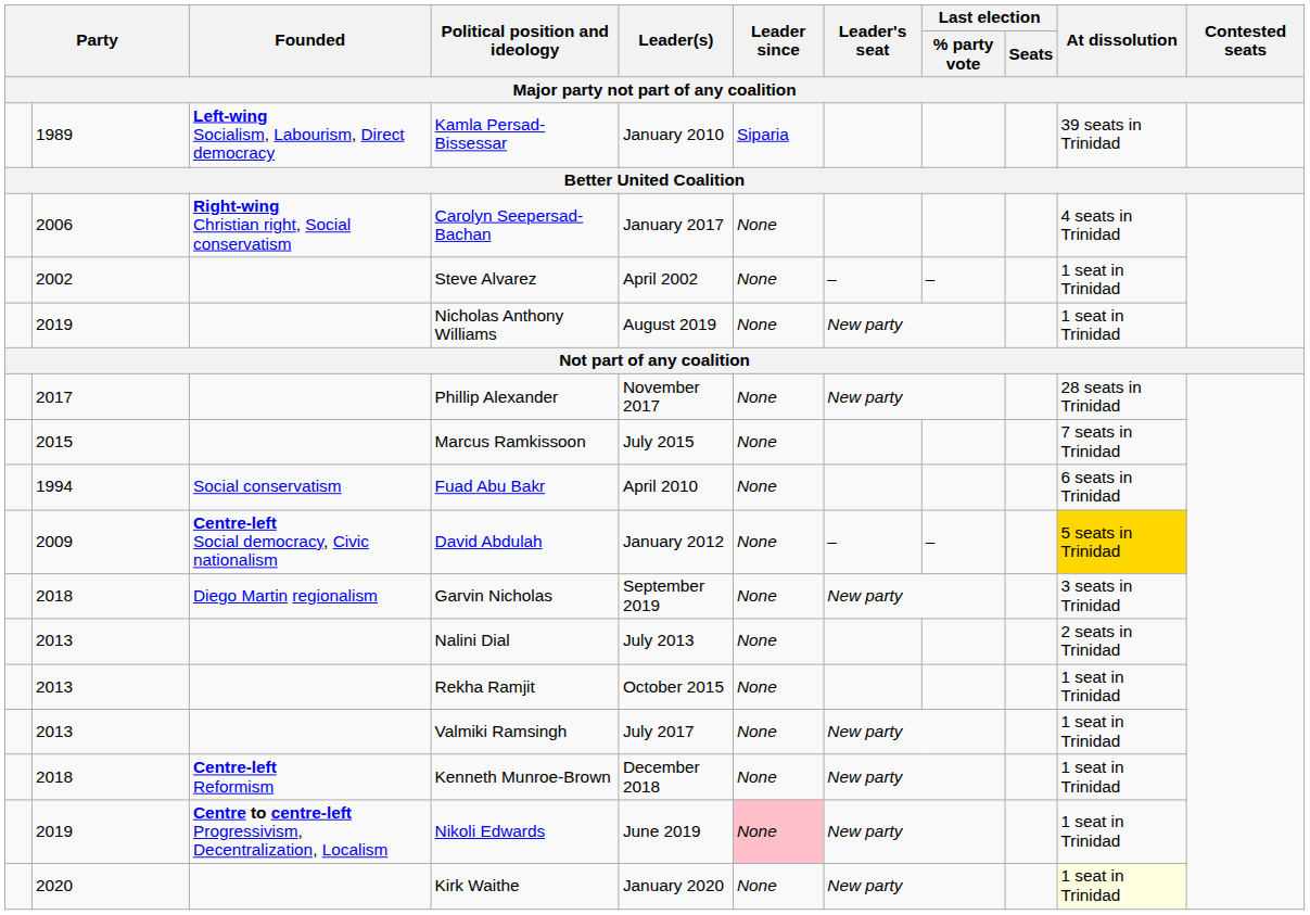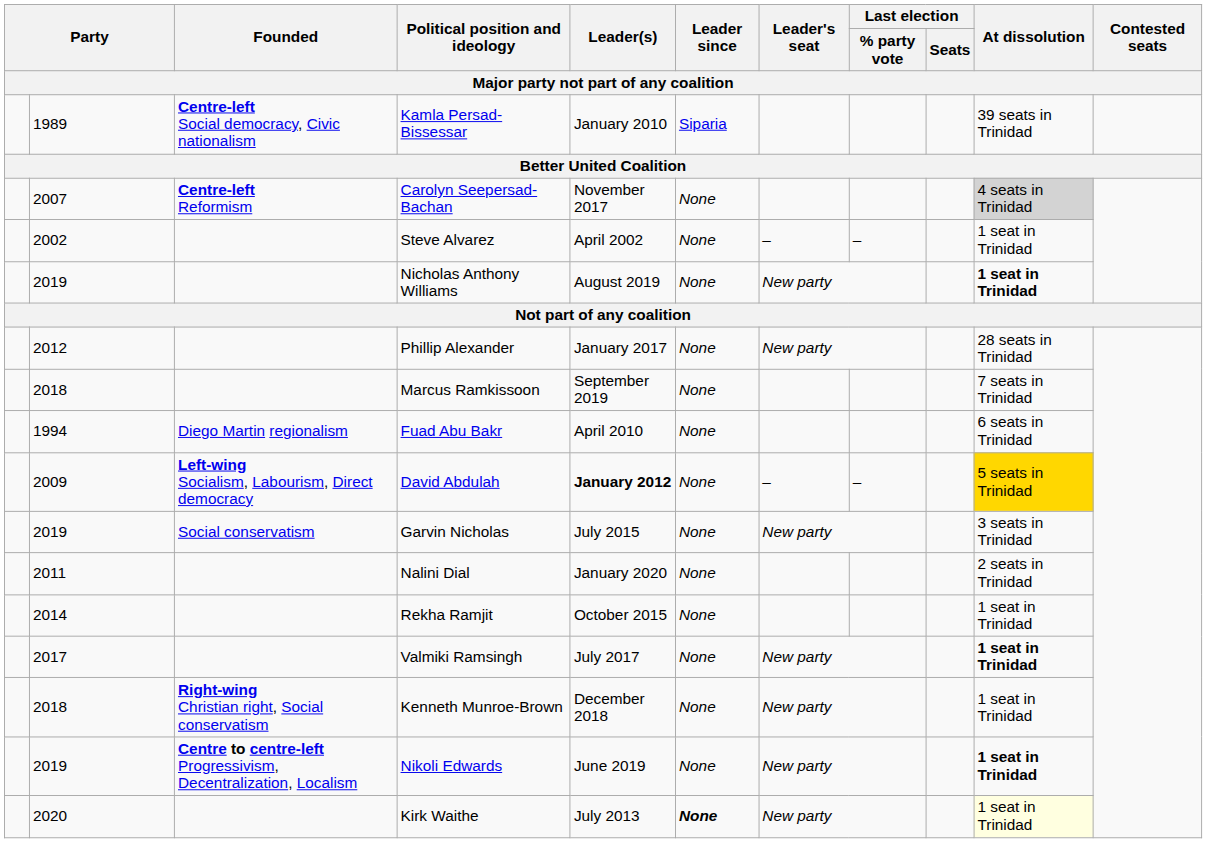Kamla Persad-Bissessar | Founded: Left-wing Socialism, Labourism, Direct democracy -> Centre-left Social democracy, Civic nationalism
Carolyn Seepersad-Bachan | column 2: 2006 -> 2007
Carolyn Seepersad-Bachan | Founded: Right-wing Christian right, Social conservatism -> Centre-left Reformism
Carolyn Seepersad-Bachan | Leader(s): January 2017 -> November 2017
Carolyn Seepersad-Bachan | At dissolution: no background -> lightgrey background
Nicholas Anthony Williams | At dissolution: normal -> bold
Phillip Alexander | column 2: 2017 -> 2012
Phillip Alexander | Leader(s): November 2017 -> January 2017
Marcus Ramkissoon | column 2: 2015 -> 2018
Marcus Ramkissoon | Leader(s): July 2015 -> September 2019
Fuad Abu Bakr | Founded: Social conservatism -> Diego Martin regionalism
David Abdulah | Founded: Centre-left Social democracy, Civic nationalism -> Left-wing Socialism, Labourism, Direct democracy
David Abdulah | Leader(s): normal -> bold
Garvin Nicholas | column 2: 2018 -> 2019
Garvin Nicholas | Founded: Diego Martin regionalism -> Social conservatism
Garvin Nicholas | Leader(s): September 2019 -> July 2015
Nalini Dial | column 2: 2013 -> 2011
Nalini Dial | Leader(s): July 2013 -> January 2020
Rekha Ramjit | column 2: 2013 -> 2014
Valmiki Ramsingh | column 2: 2013 -> 2017
Valmiki Ramsingh | At dissolution: normal -> bold
Kenneth Munroe-Brown | Founded: Centre-left Reformism -> Right-wing Christian right, Social conservatism
Nikoli Edwards | Leader since: pink background -> no background
Nikoli Edwards | At dissolution: normal -> bold
Kirk Waithe | Leader(s): January 2020 -> July 2013
Kirk Waithe | Leader since: normal -> bold
